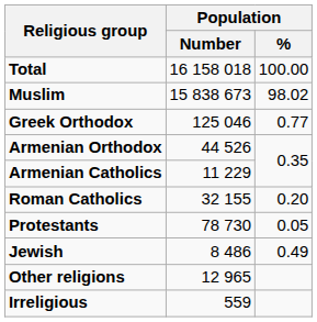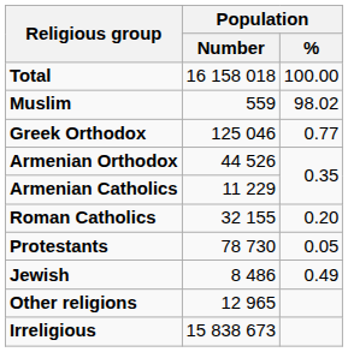Muslim | Population / Number: 15 838 673 -> 559
Irreligious | Population / Number: 559 -> 15 838 673
